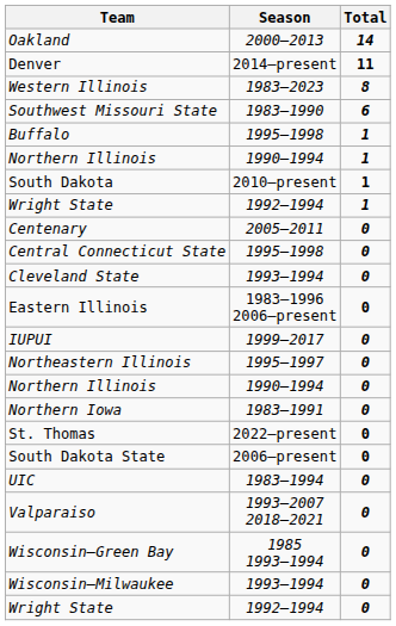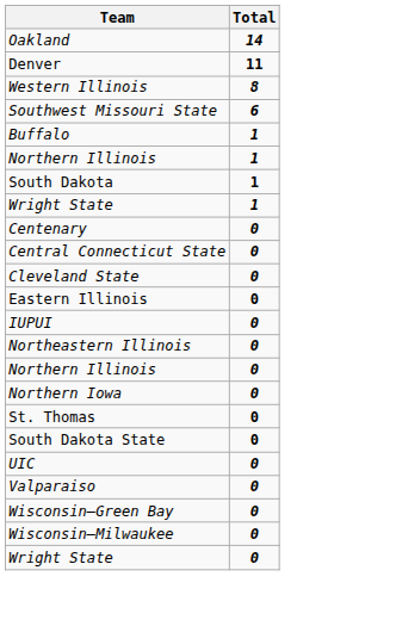- column: Season | 2000–2013 | 2014–present | 1983–2023 | 1983–1990 | 1995–1998 | 1990–1994 | 2010–present | 1992–1994 | 2005–2011 | 1995–1998 | 1993–1994 | 1983–1996 2006–present | 1999–2017 | 1995–1997 | 1990–1994 | 1983–1991 | 2022–present | 2006–present | 1983–1994 | 1993–2007 2018–2021 | 1985 1993–1994 | 1993–1994 | 1992–1994
